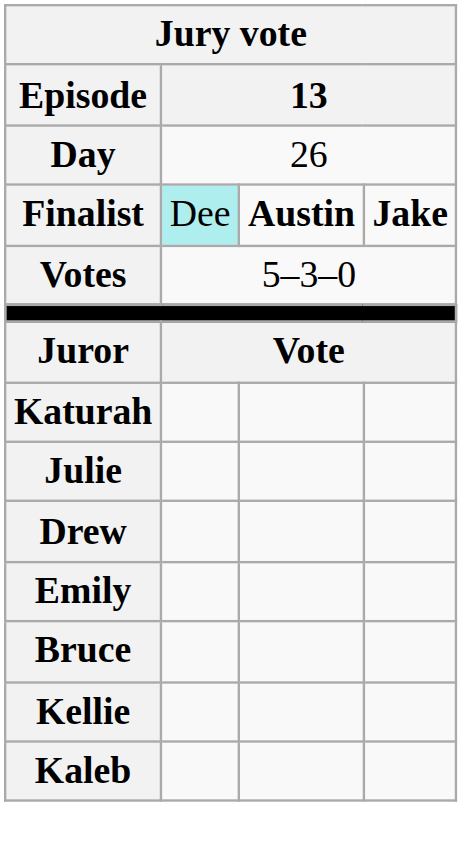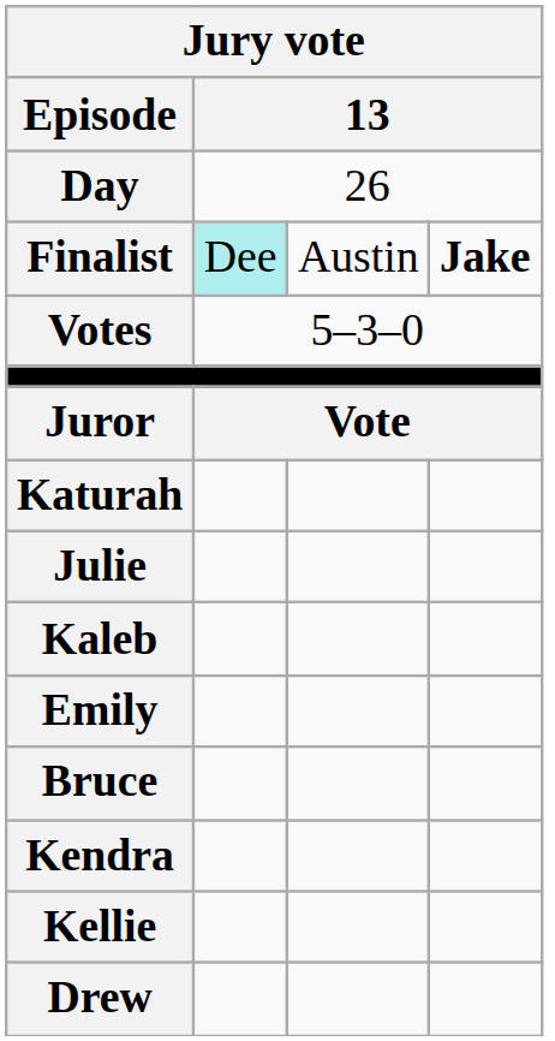Finalist | column 3: bold -> normal
rows swapped: Drew <-> Kaleb
+ row: Kendra
